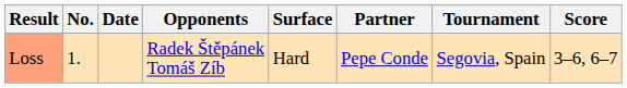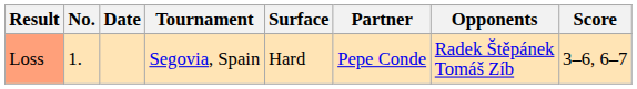columns swapped: Tournament <-> Opponents
